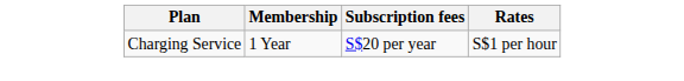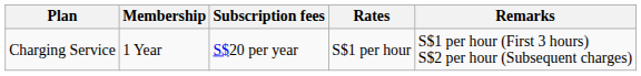+ column: Remarks | S$1 per hour (First 3 hours) S$2 per hour (Subsequent charges)
